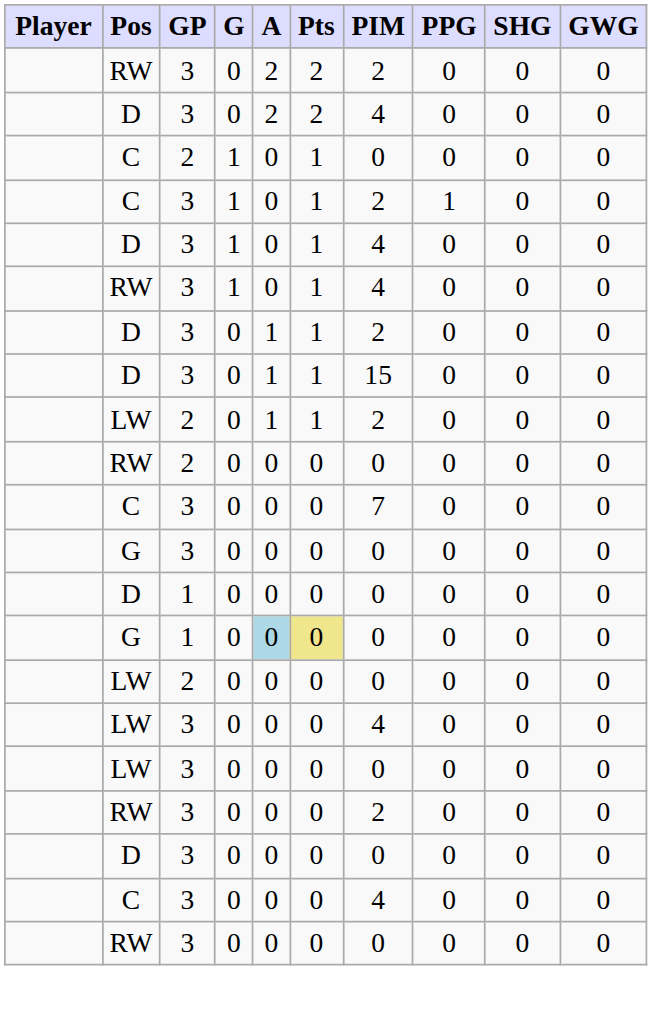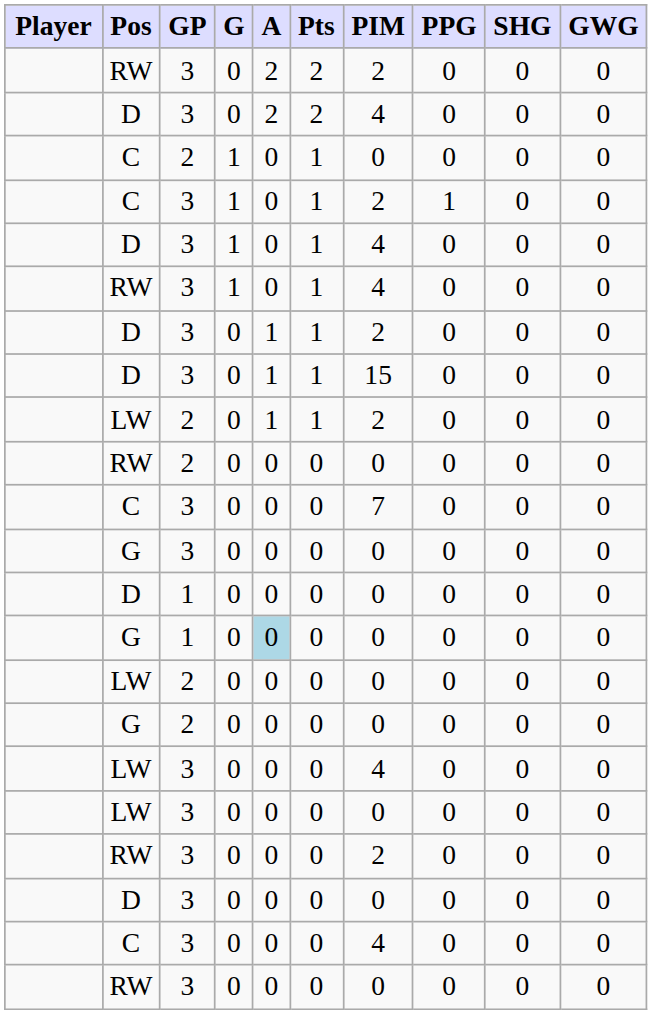G / 1 | Pts: khaki background -> no background
+ row: G | 2 | 0 | 0 | 0 | 0 | 0 | 0 | 0
